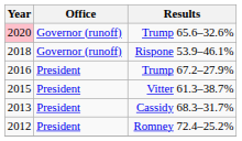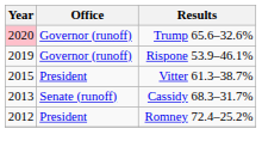Rispone 53.9–46.1% | Year: 2018 -> 2019
- row: 2016 | President | Trump 67.2–27.9%
Cassidy 68.3–31.7% | Office: President -> Senate (runoff)
